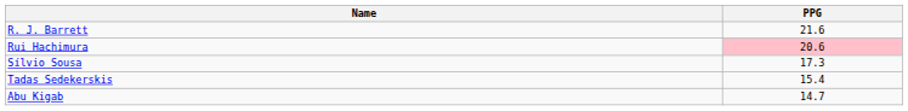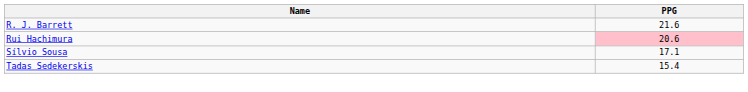Sílvio Sousa | PPG: 17.3 -> 17.1
- row: Abu Kigab | 14.7
